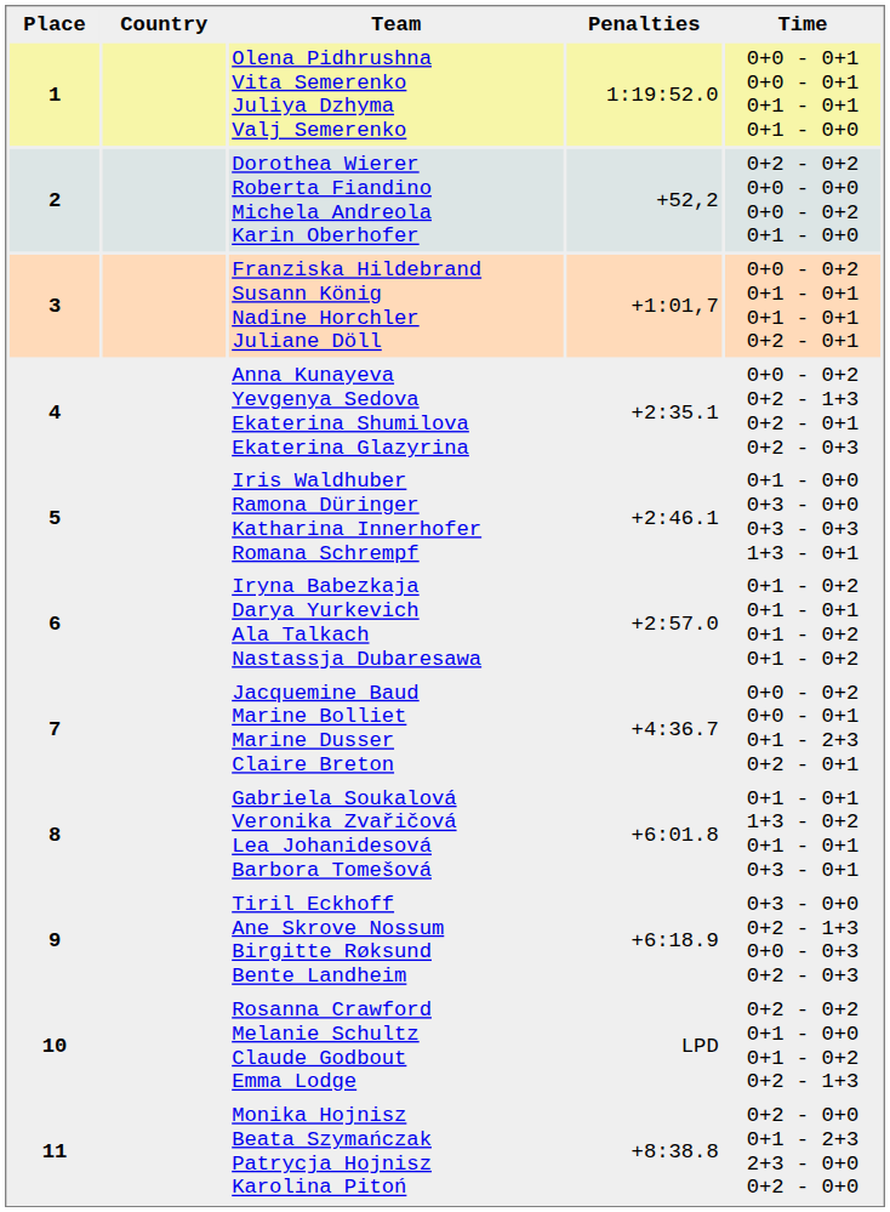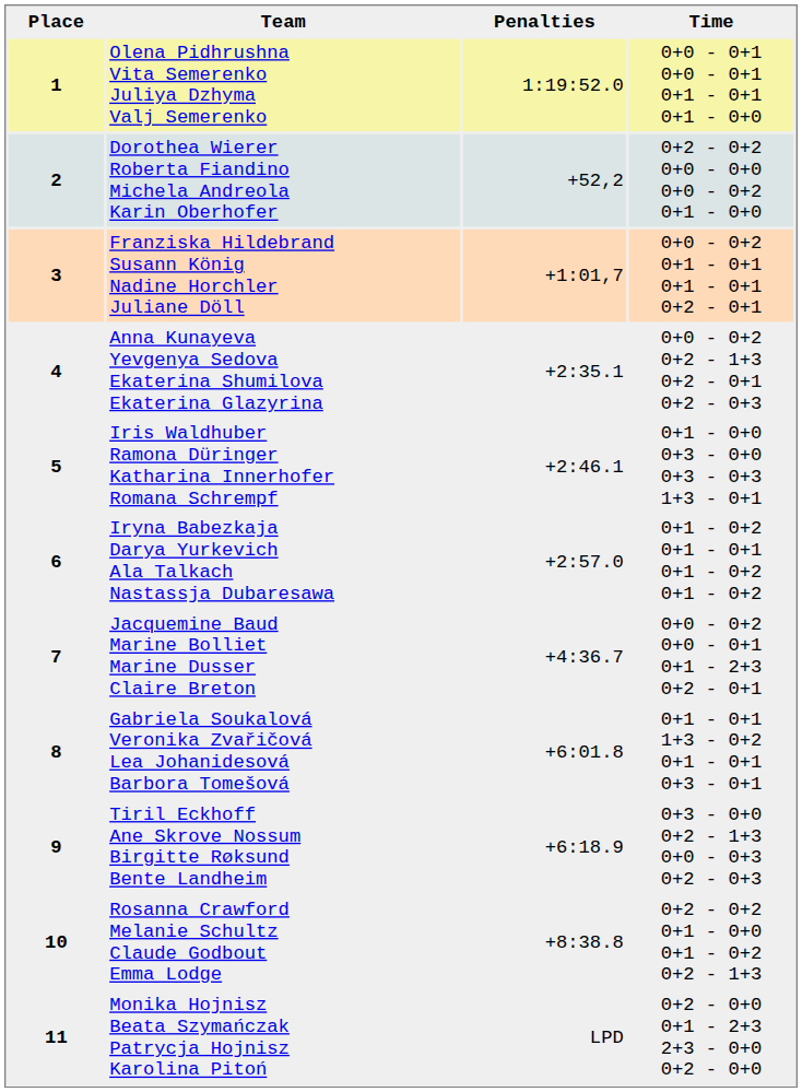- column: Country
10 | Penalties: LPD -> +8:38.8
11 | Penalties: +8:38.8 -> LPD
